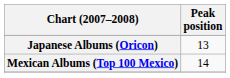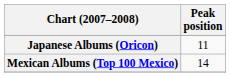Japanese Albums (Oricon) | Peak position: 13 -> 11
